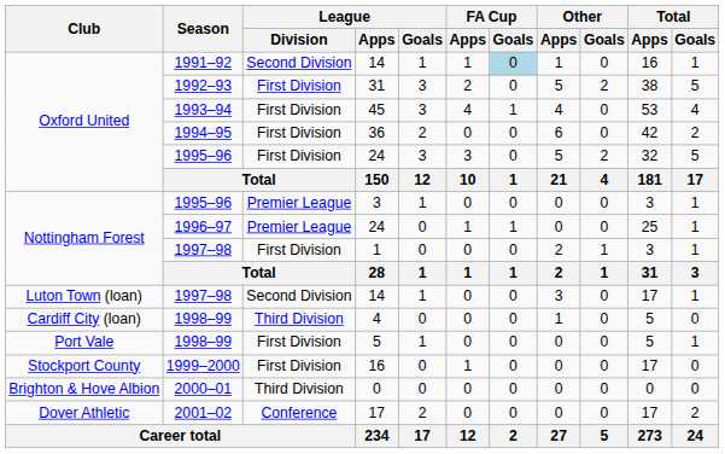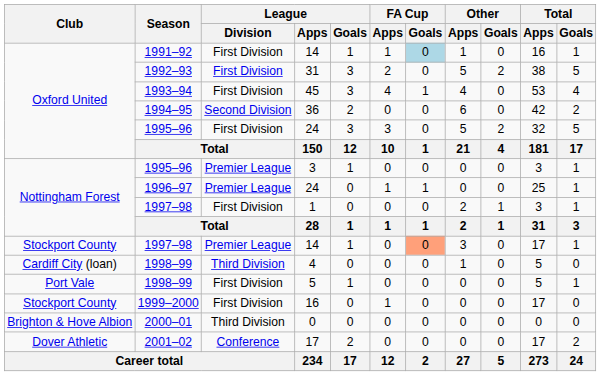1991–92 / 14 | League / Division: Second Division -> First Division
36 | League / Division: First Division -> Second Division
1997–98 / 14 | Club: Luton Town (loan) -> Stockport County
1997–98 / 14 | League / Division: Second Division -> Premier League
1997–98 / 14 | FA Cup / Goals: no background -> lightsalmon background
